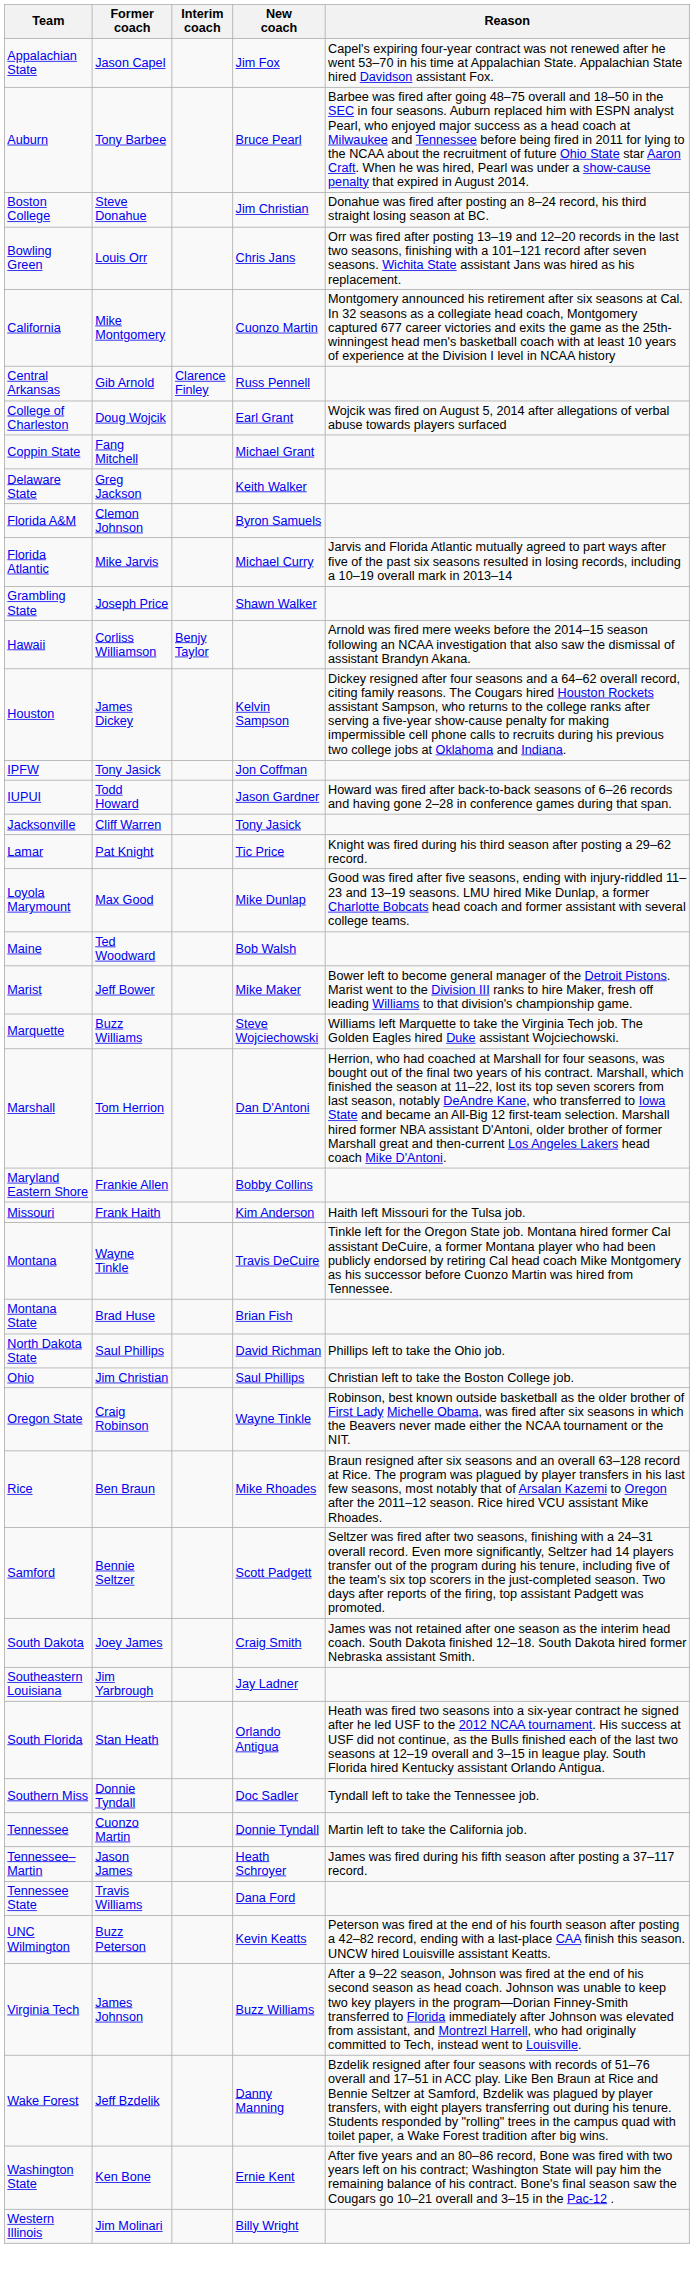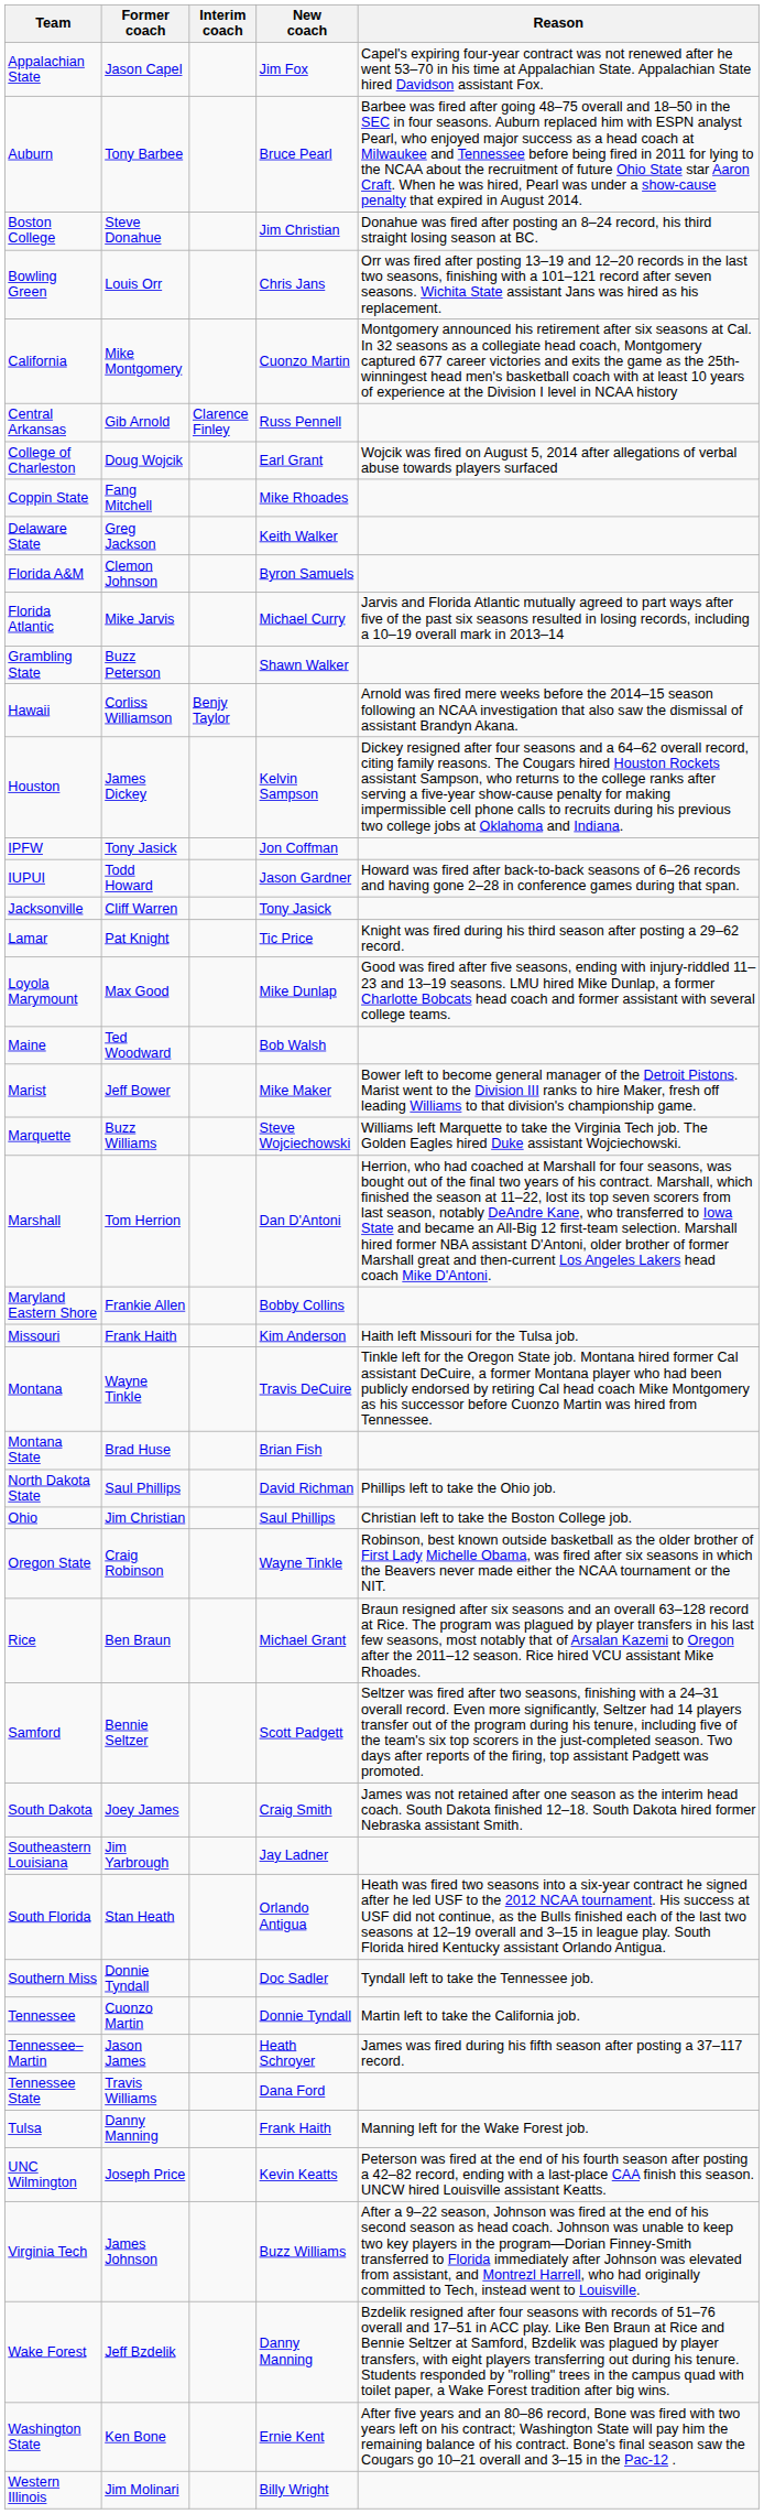Coppin State | New coach: Michael Grant -> Mike Rhoades
Grambling State | Former coach: Joseph Price -> Buzz Peterson
Rice | New coach: Mike Rhoades -> Michael Grant
+ row: Tulsa | Danny Manning | Frank Haith | Manning left for the Wake Forest job.
UNC Wilmington | Former coach: Buzz Peterson -> Joseph Price
